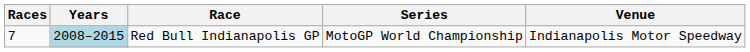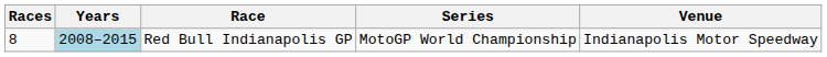Red Bull Indianapolis GP | Races: 7 -> 8
